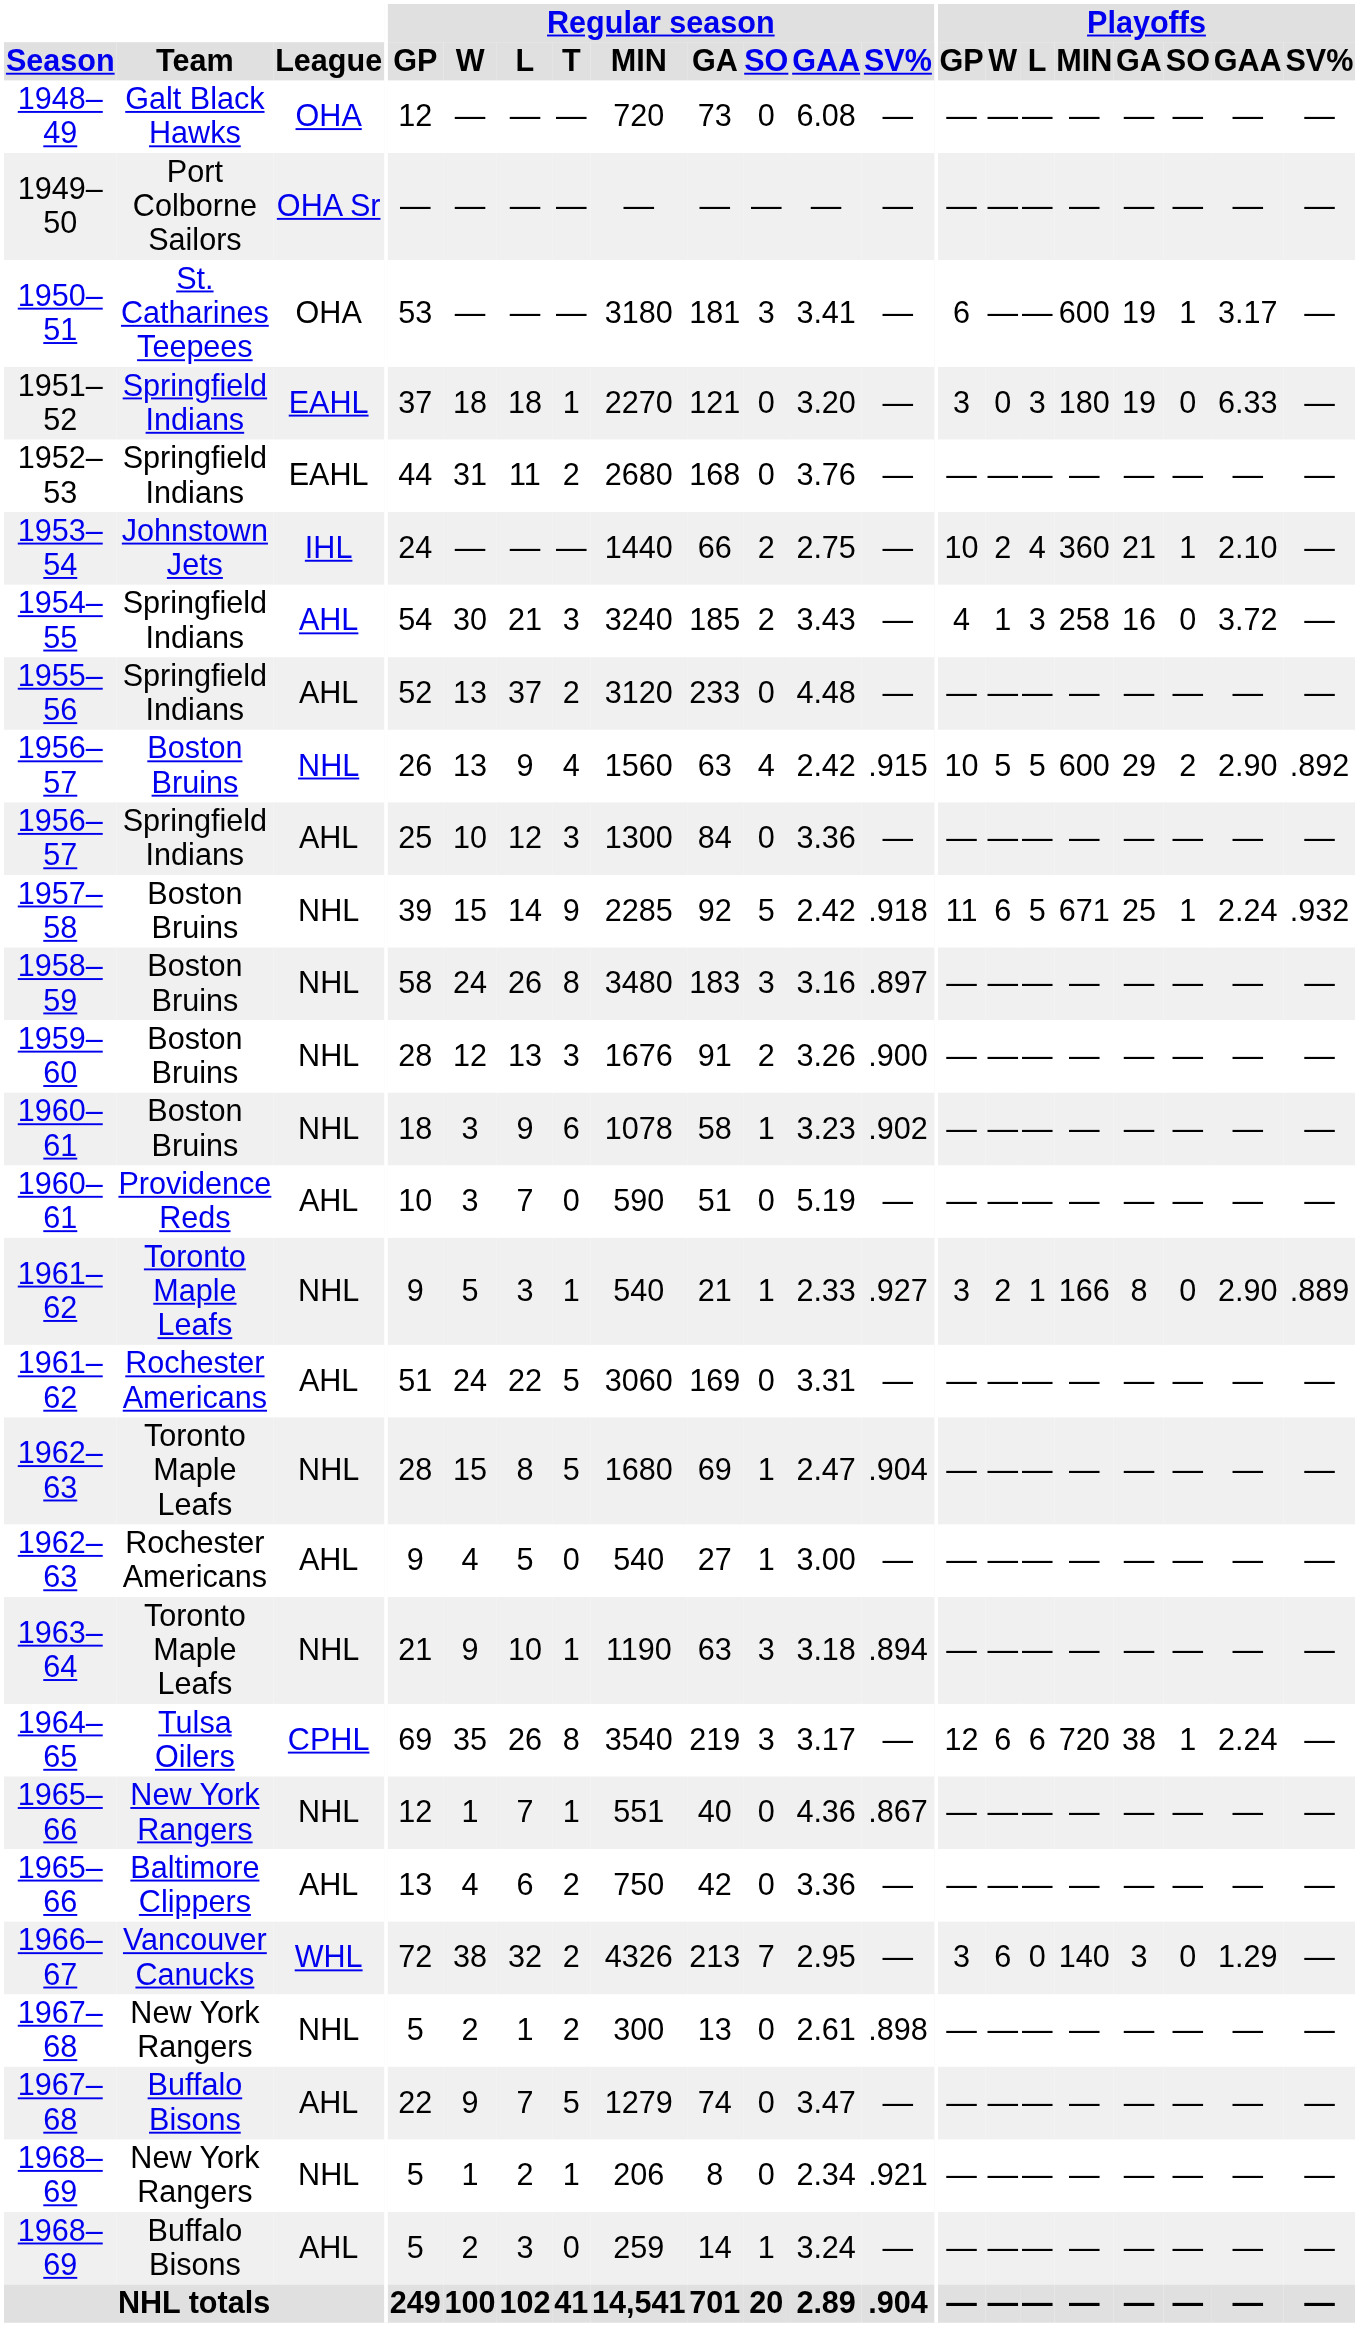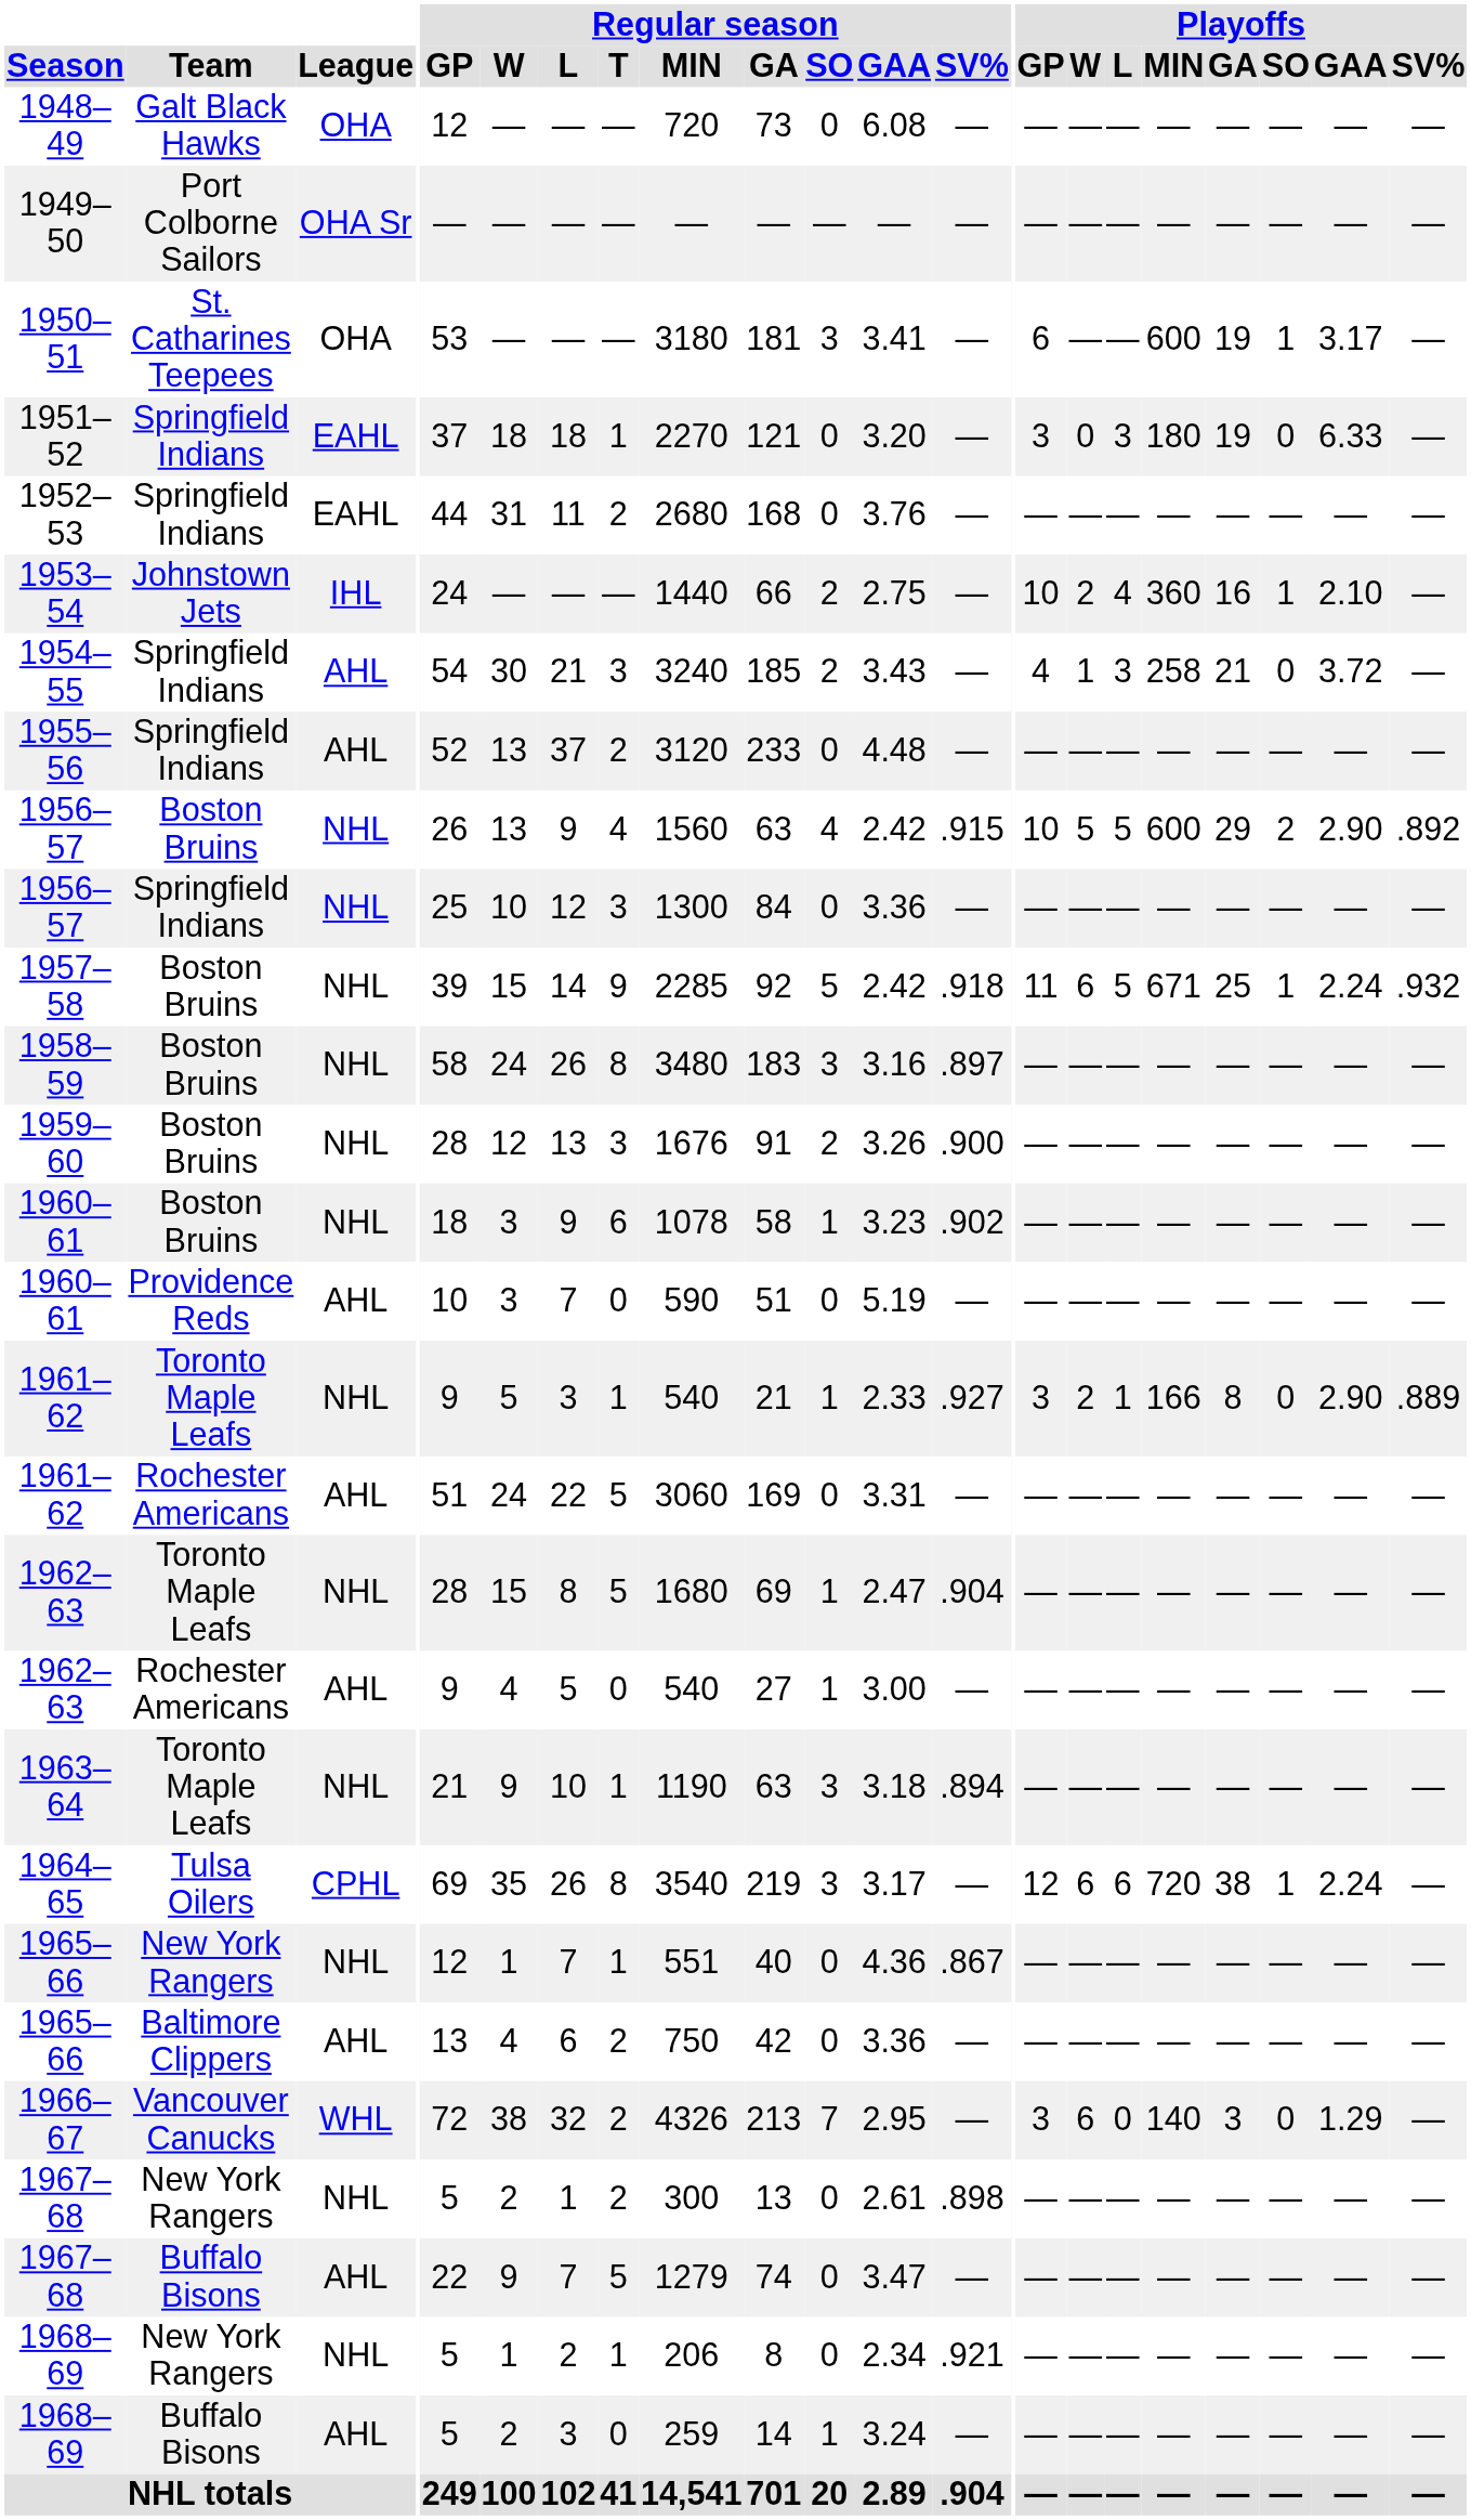1953–54 | Playoffs / GA: 21 -> 16
1954–55 | Playoffs / GA: 16 -> 21
1956–57 / Springfield Indians | League: AHL -> NHL
